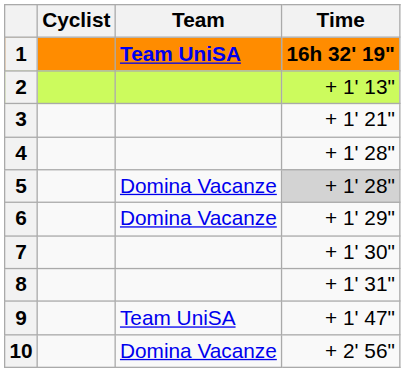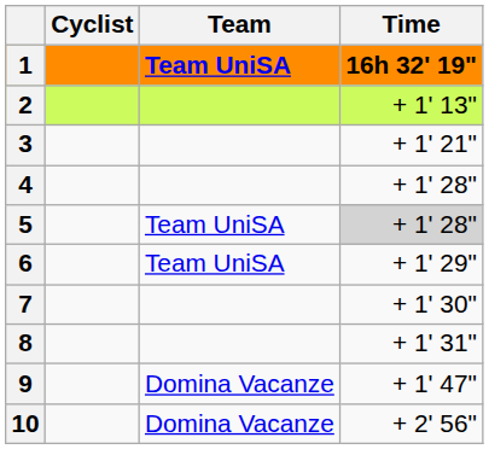5 | Team: Domina Vacanze -> Team UniSA
6 | Team: Domina Vacanze -> Team UniSA
9 | Team: Team UniSA -> Domina Vacanze
